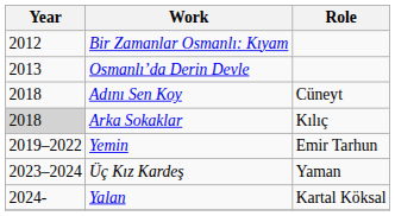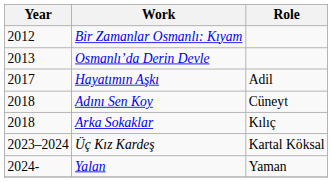+ row: 2017 | Hayatımın Aşkı | Adil
Arka Sokaklar | Year: lightgrey background -> no background
- row: 2019–2022 | Yemin | Emir Tarhun
Üç Kız Kardeş | Role: Yaman -> Kartal Köksal
Yalan | Role: Kartal Köksal -> Yaman
